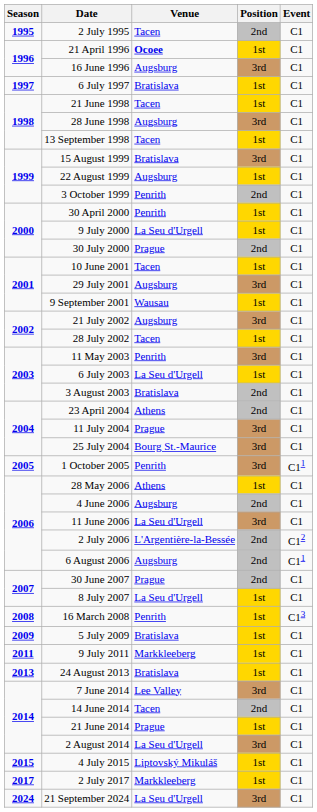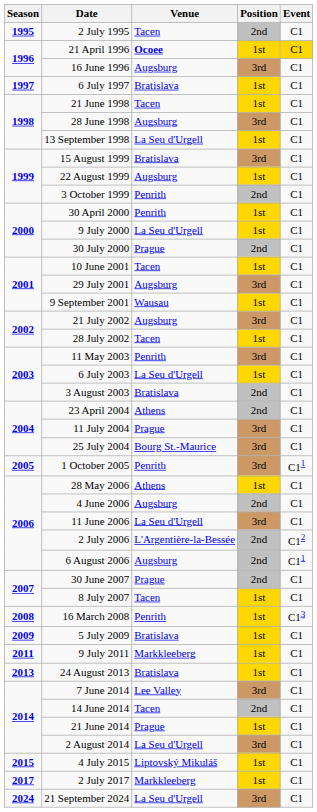21 April 1996 | Event: no background -> gold background
13 September 1998 | Venue: Tacen -> La Seu d'Urgell
8 July 2007 | Venue: La Seu d'Urgell -> Tacen
